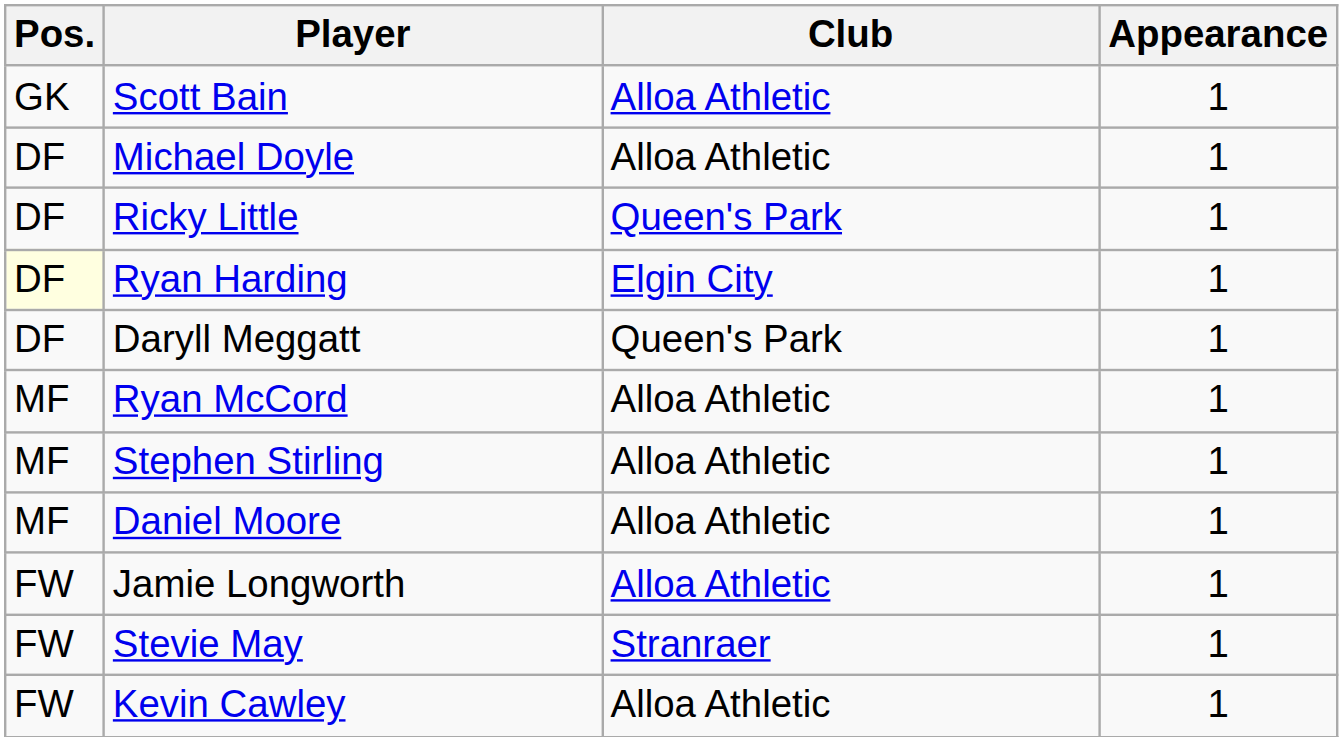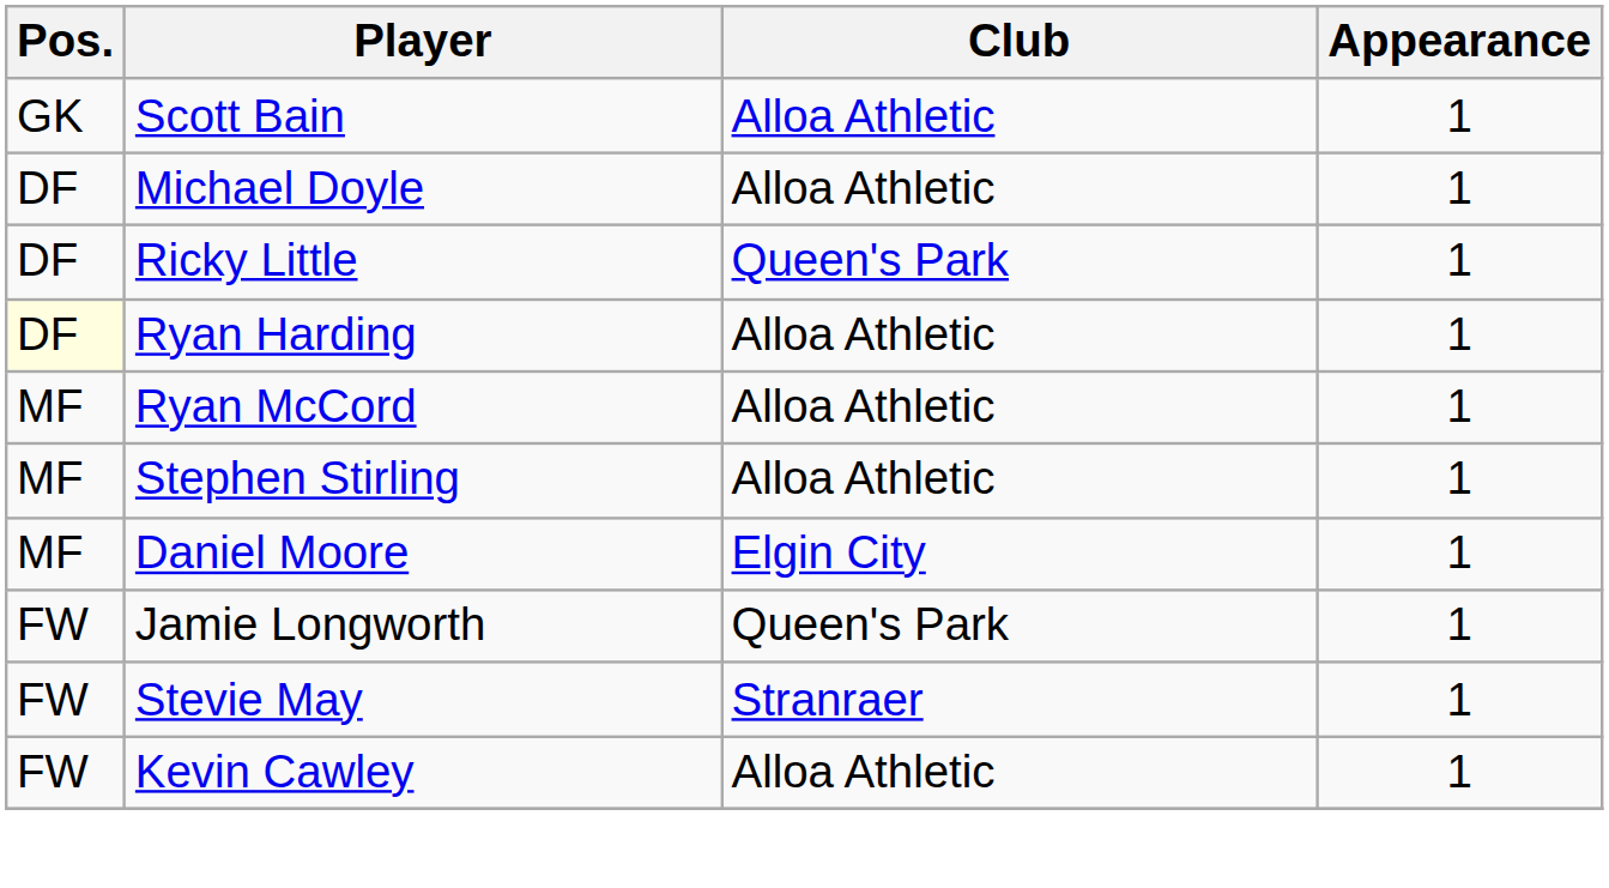Ryan Harding | Club: Elgin City -> Alloa Athletic
- row: DF | Daryll Meggatt | Queen's Park | 1
Daniel Moore | Club: Alloa Athletic -> Elgin City
Jamie Longworth | Club: Alloa Athletic -> Queen's Park
